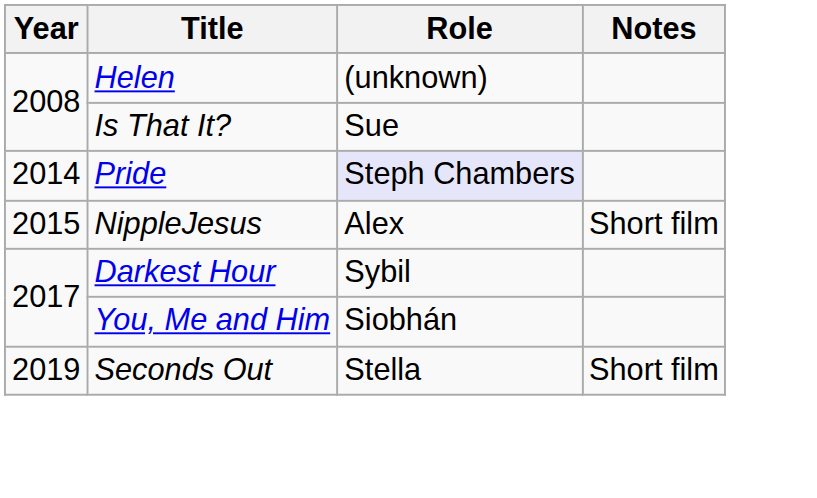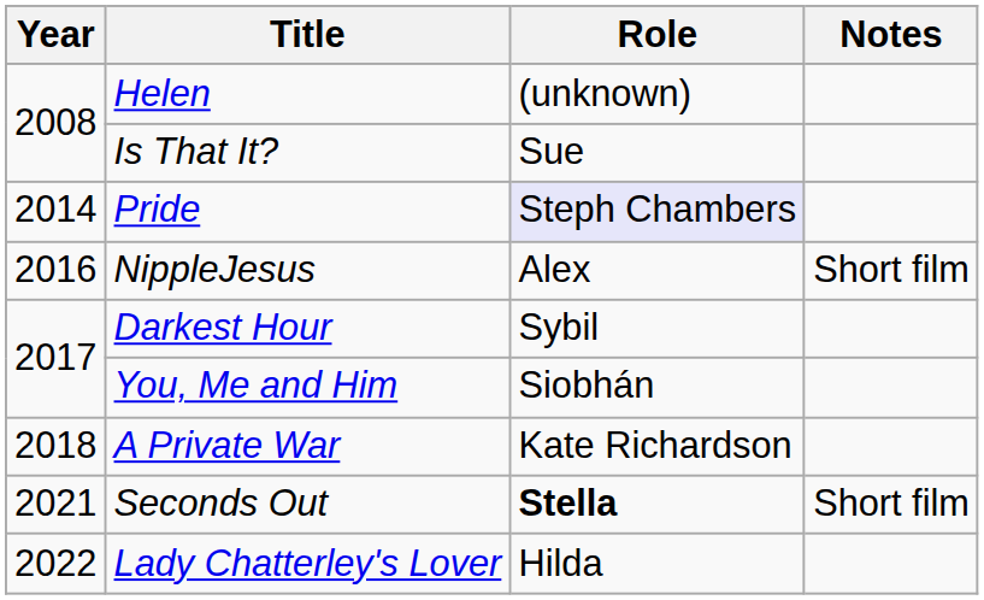NippleJesus | Year: 2015 -> 2016
+ row: 2018 | A Private War | Kate Richardson
Seconds Out | Year: 2019 -> 2021
Seconds Out | Role: normal -> bold
+ row: 2022 | Lady Chatterley's Lover | Hilda
